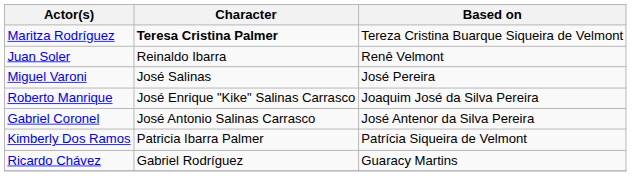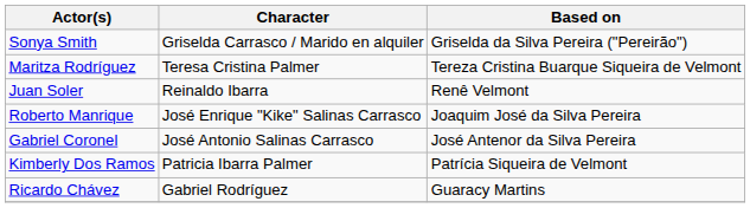+ row: Sonya Smith | Griselda Carrasco / Marido en alquiler | Griselda da Silva Pereira ("Pereirão")
Maritza Rodríguez | Character: bold -> normal
- row: Miguel Varoni | José Salinas | José Pereira
